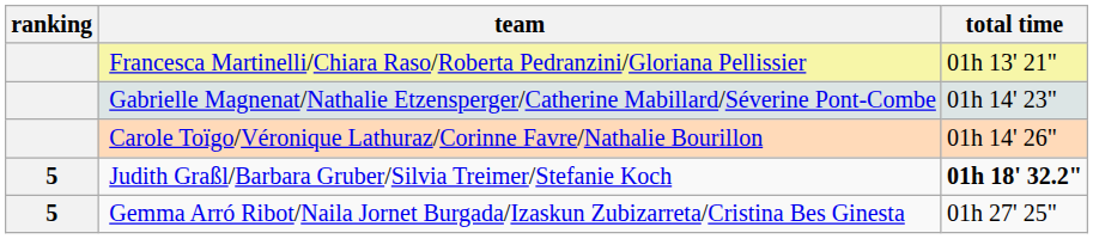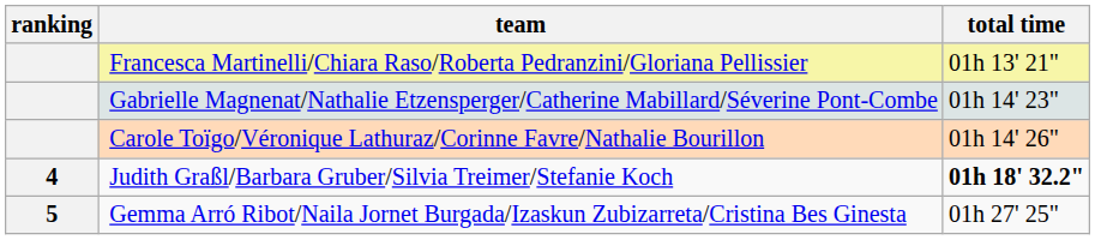Judith Graßl/Barbara Gruber/Silvia Treimer/Stefanie Koch | ranking: 5 -> 4
